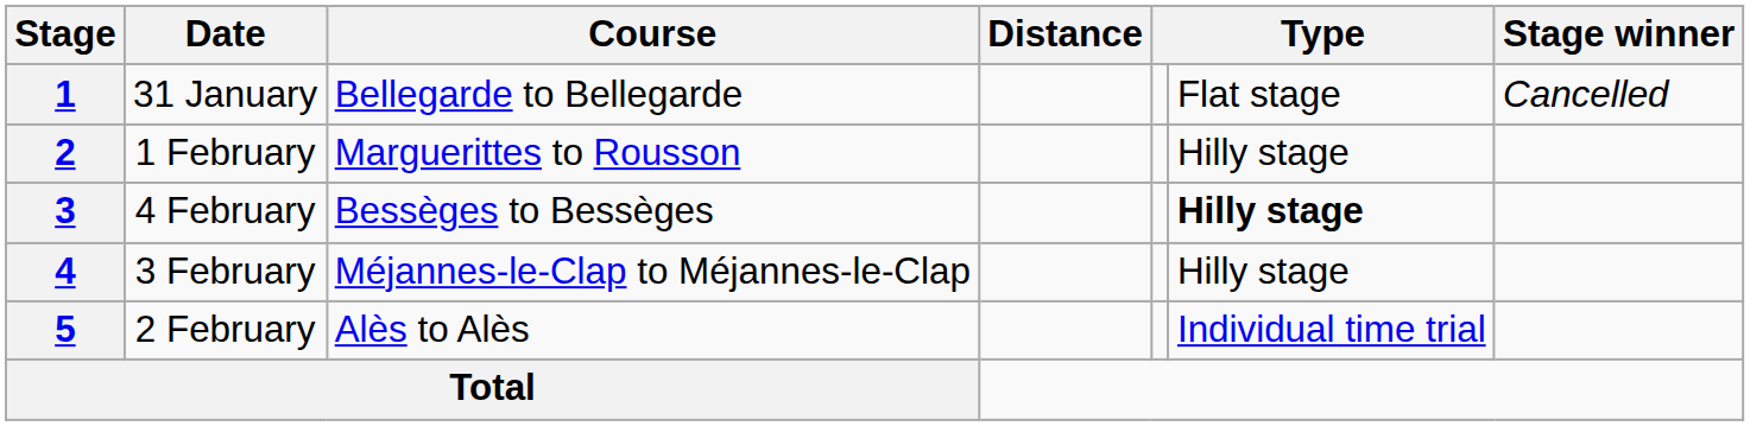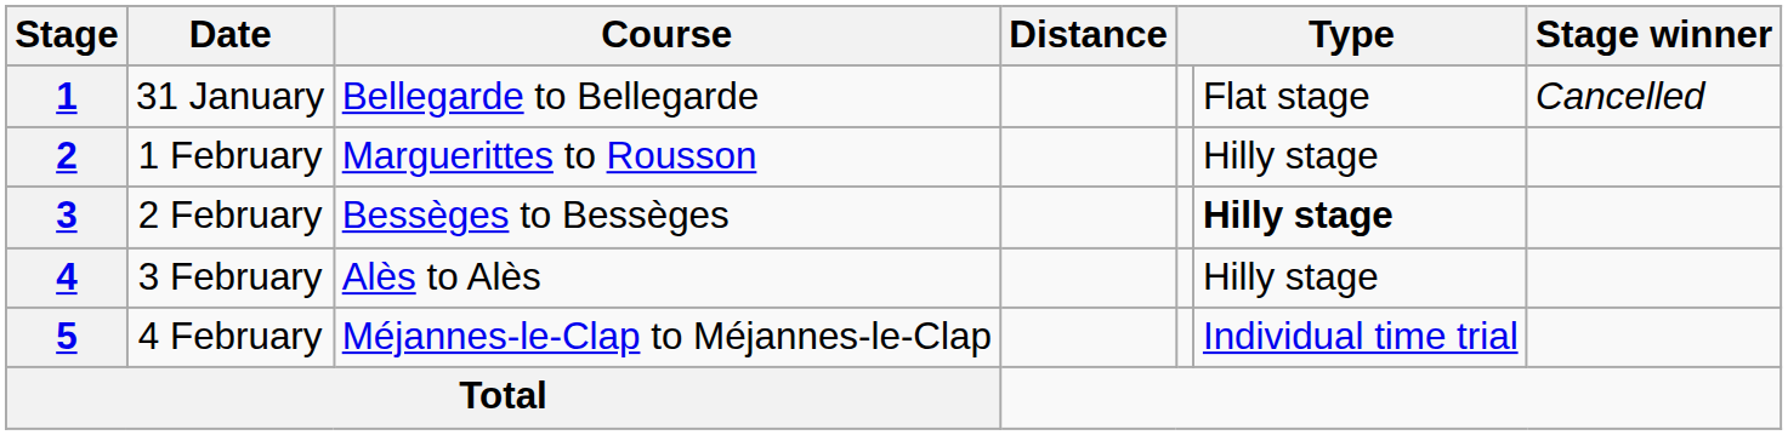3 | Date: 4 February -> 2 February
4 | Course: Méjannes-le-Clap to Méjannes-le-Clap -> Alès to Alès
5 | Date: 2 February -> 4 February
5 | Course: Alès to Alès -> Méjannes-le-Clap to Méjannes-le-Clap
